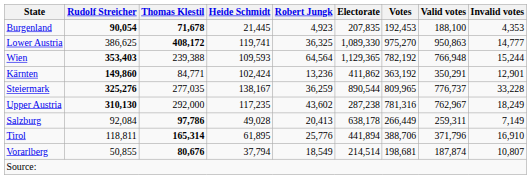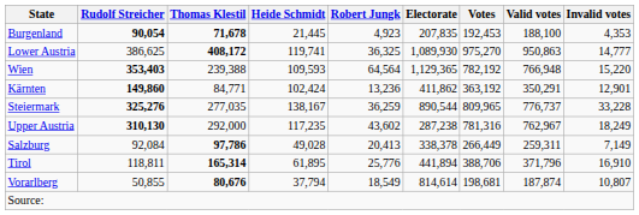Lower Austria | Electorate: 1,089,330 -> 1,089,930
Wien | Invalid votes: 15,244 -> 15,220
Salzburg | Electorate: 638,178 -> 338,378
Vorarlberg | Electorate: 214,514 -> 814,614
